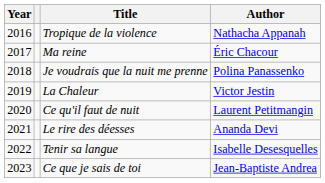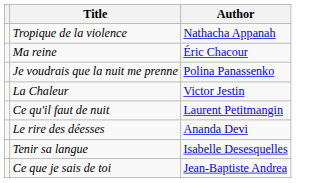- column: Year | 2016 | 2017 | 2018 | 2019 | 2020 | 2021 | 2022 | 2023
